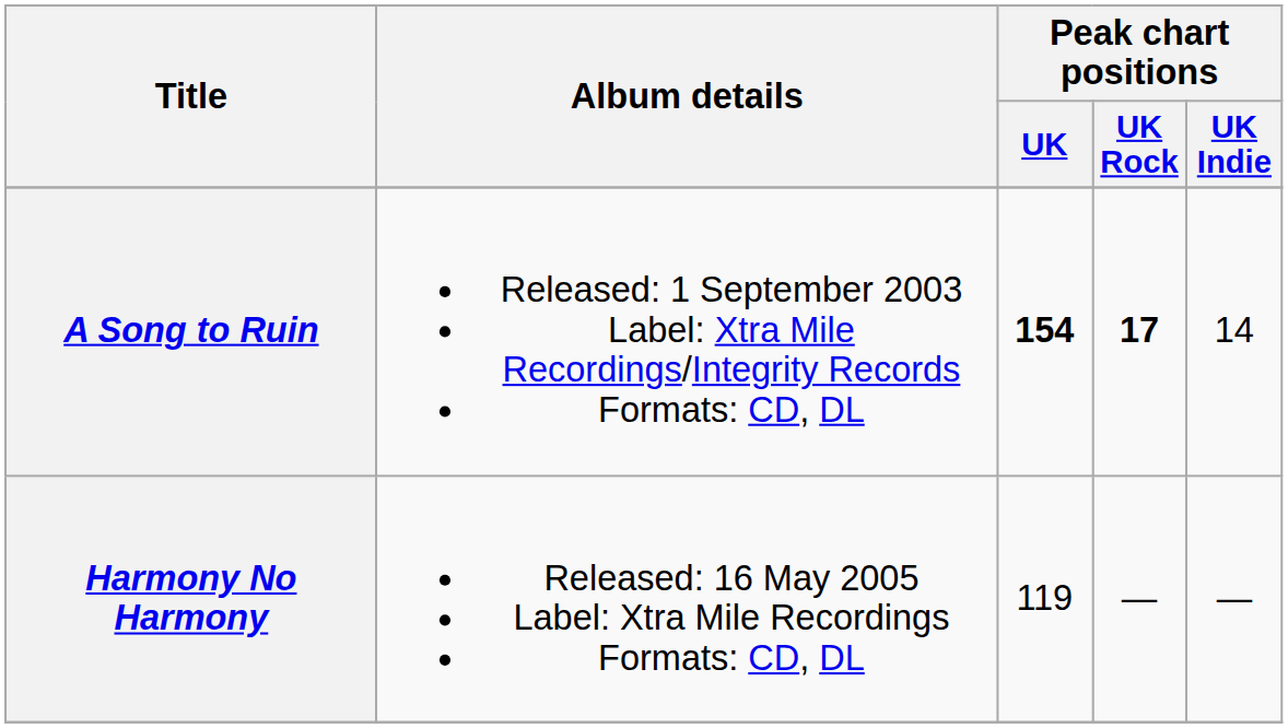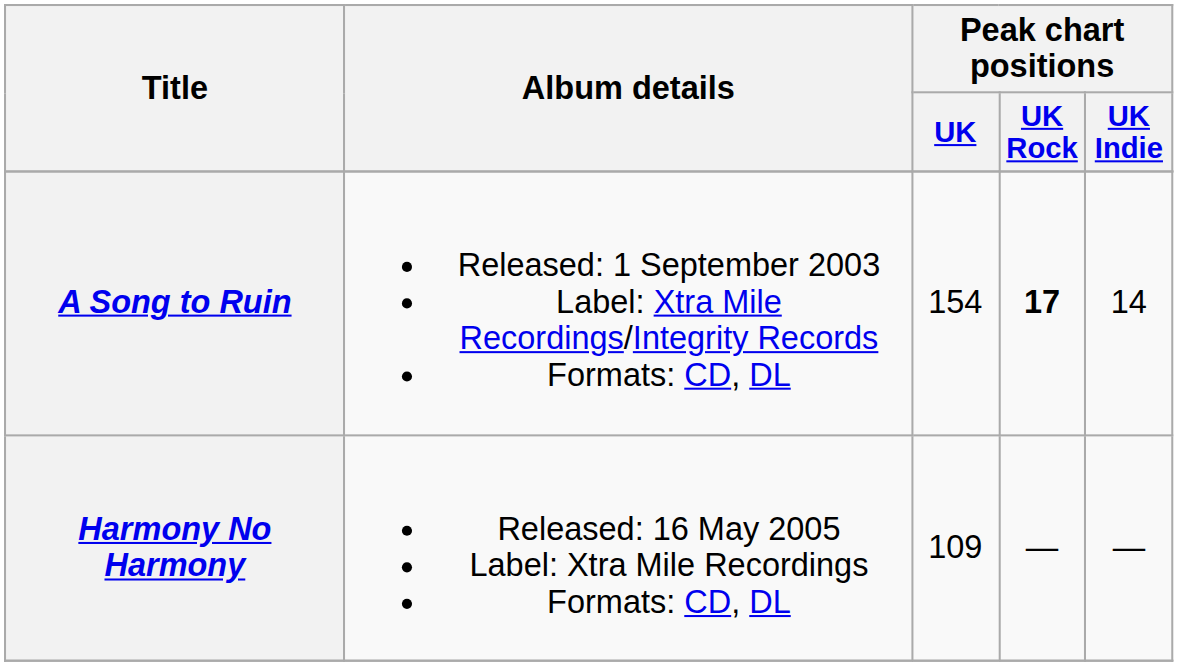A Song to Ruin | Peak chart positions / UK: bold -> normal
Harmony No Harmony | Peak chart positions / UK: 119 -> 109
